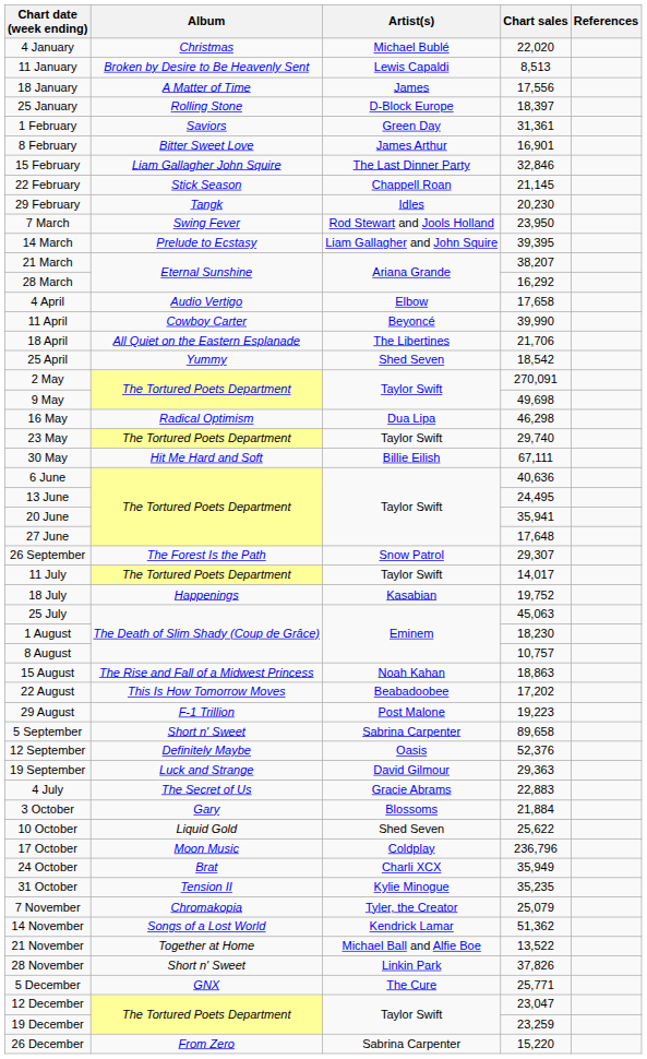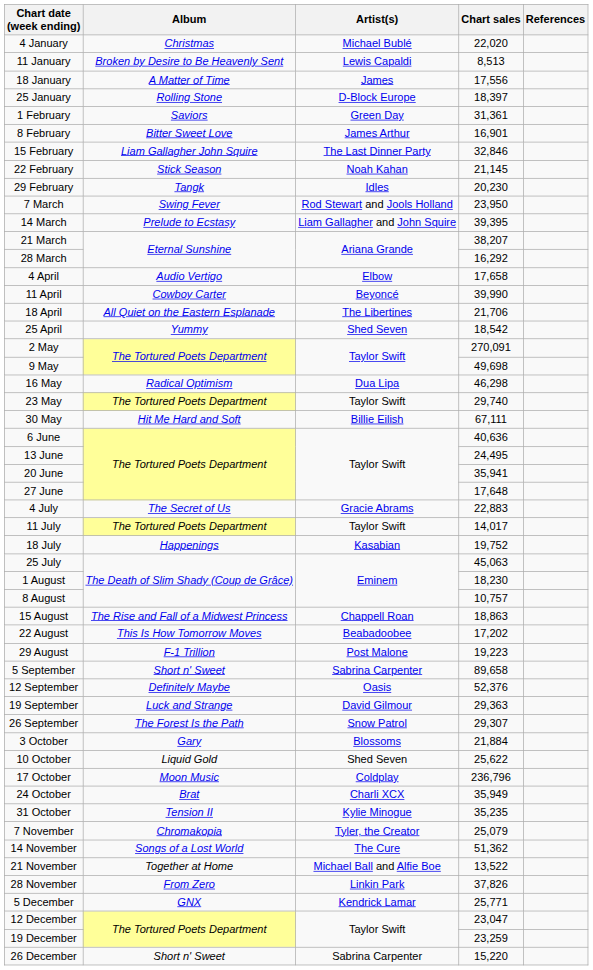22 February | Artist(s): Chappell Roan -> Noah Kahan
rows swapped: 4 July <-> 26 September
15 August | Artist(s): Noah Kahan -> Chappell Roan
14 November | Artist(s): Kendrick Lamar -> The Cure
28 November | Album: Short n' Sweet -> From Zero
5 December | Artist(s): The Cure -> Kendrick Lamar
26 December | Album: From Zero -> Short n' Sweet
